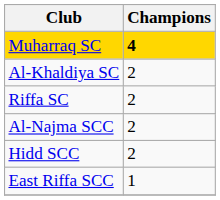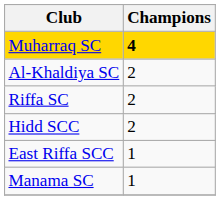- row: Al-Najma SCC | 2
+ row: Manama SC | 1
